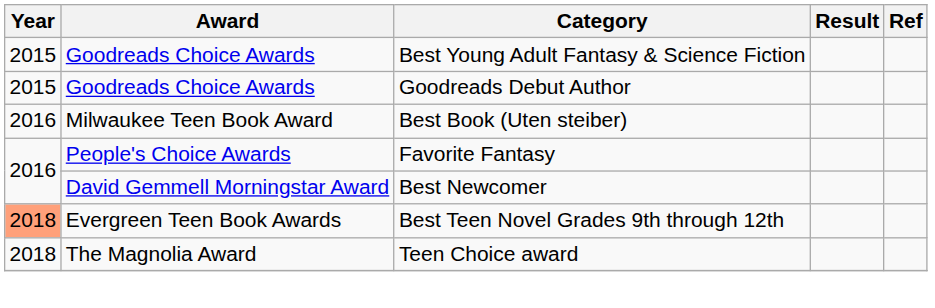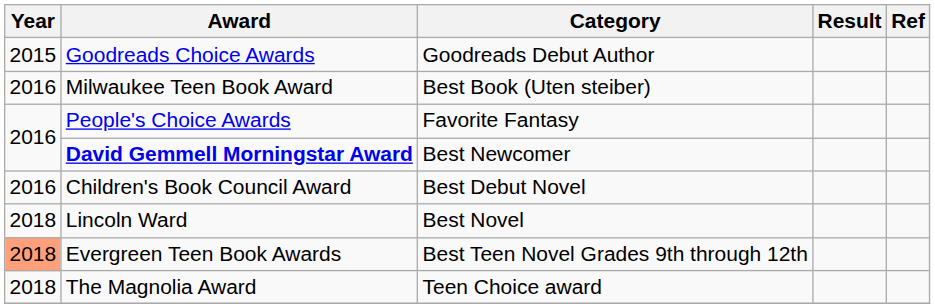- row: 2015 | Goodreads Choice Awards | Best Young Adult Fantasy & Science Fiction
Best Newcomer | Award: normal -> bold
+ row: 2016 | Children's Book Council Award | Best Debut Novel
+ row: 2018 | Lincoln Ward | Best Novel
